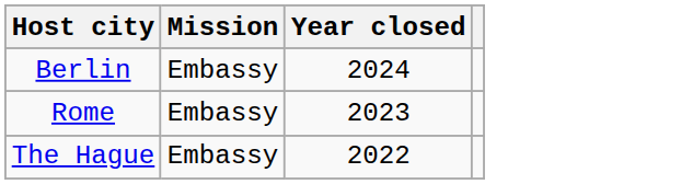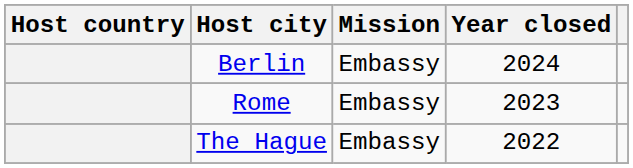+ column: Host country
